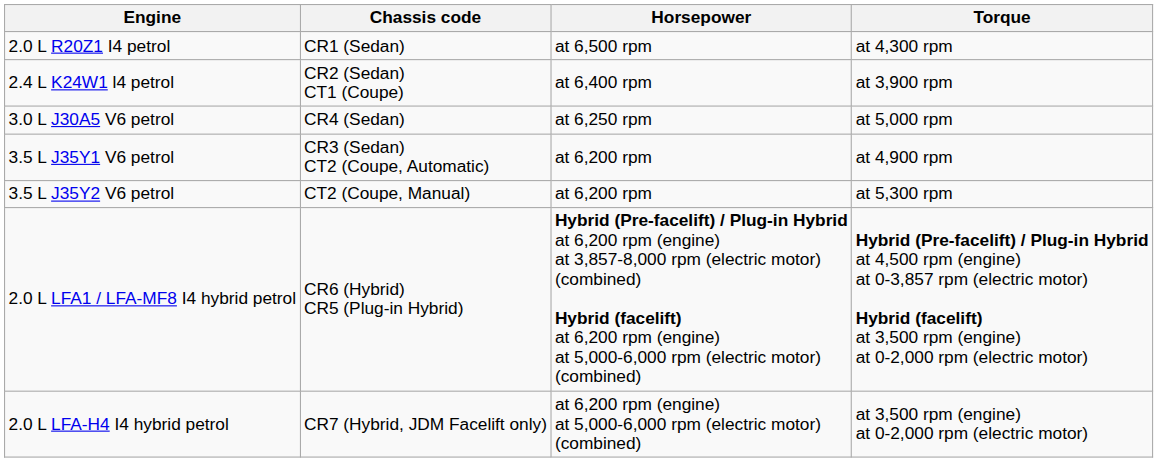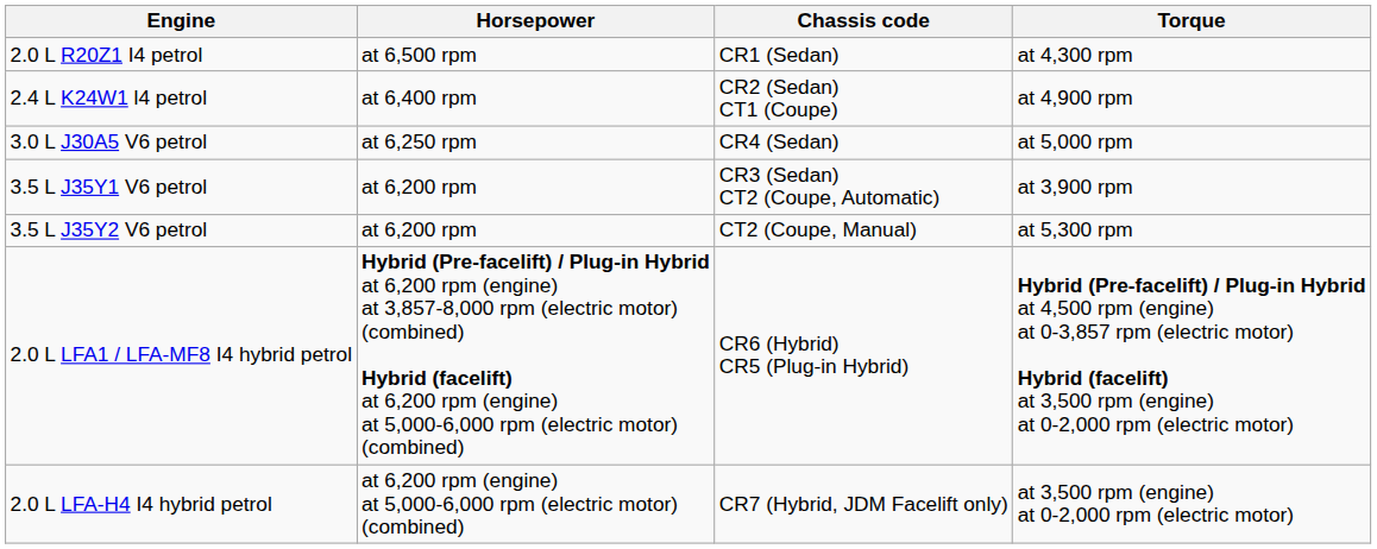columns swapped: Chassis code <-> Horsepower
2.4 L K24W1 l4 petrol | Torque: at 3,900 rpm -> at 4,900 rpm
3.5 L J35Y1 V6 petrol | Torque: at 4,900 rpm -> at 3,900 rpm
